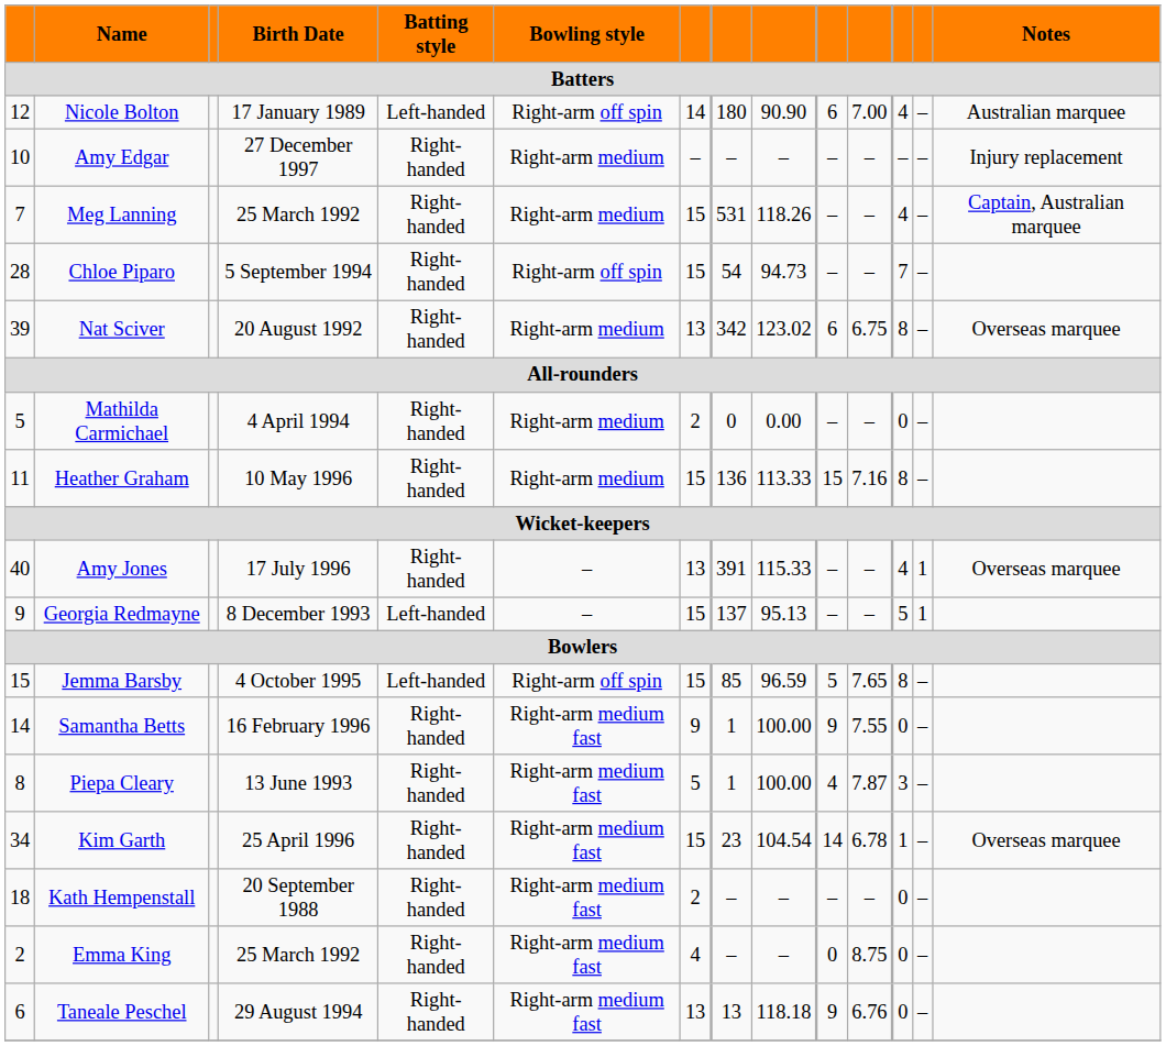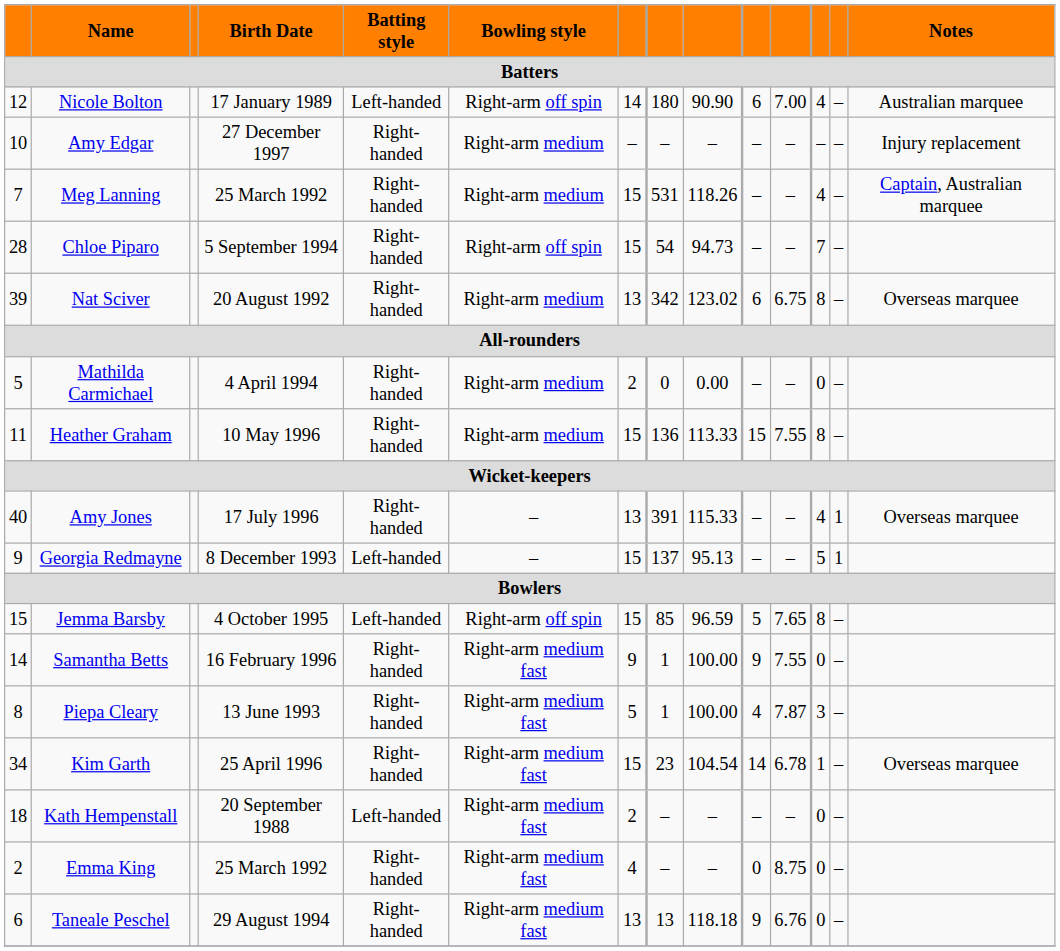Heather Graham | column 11: 7.16 -> 7.55
Kath Hempenstall | Batting style: Right-handed -> Left-handed
